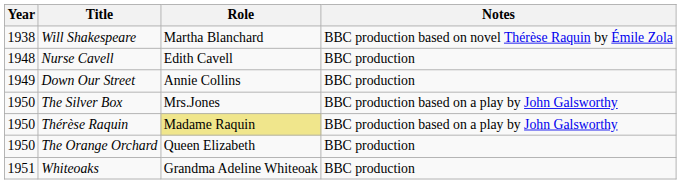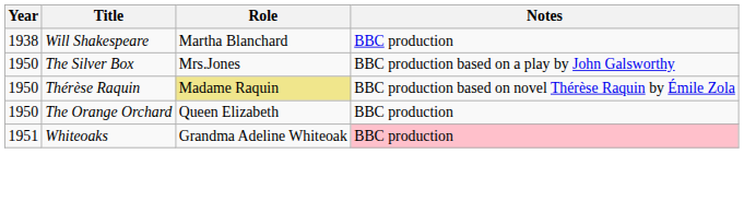Will Shakespeare | Notes: BBC production based on novel Thérèse Raquin by Émile Zola -> BBC production
- row: 1948 | Nurse Cavell | Edith Cavell | BBC production
- row: 1949 | Down Our Street | Annie Collins | BBC production
Thérèse Raquin | Notes: BBC production based on a play by John Galsworthy -> BBC production based on novel Thérèse Raquin by Émile Zola
Whiteoaks | Notes: no background -> pink background
